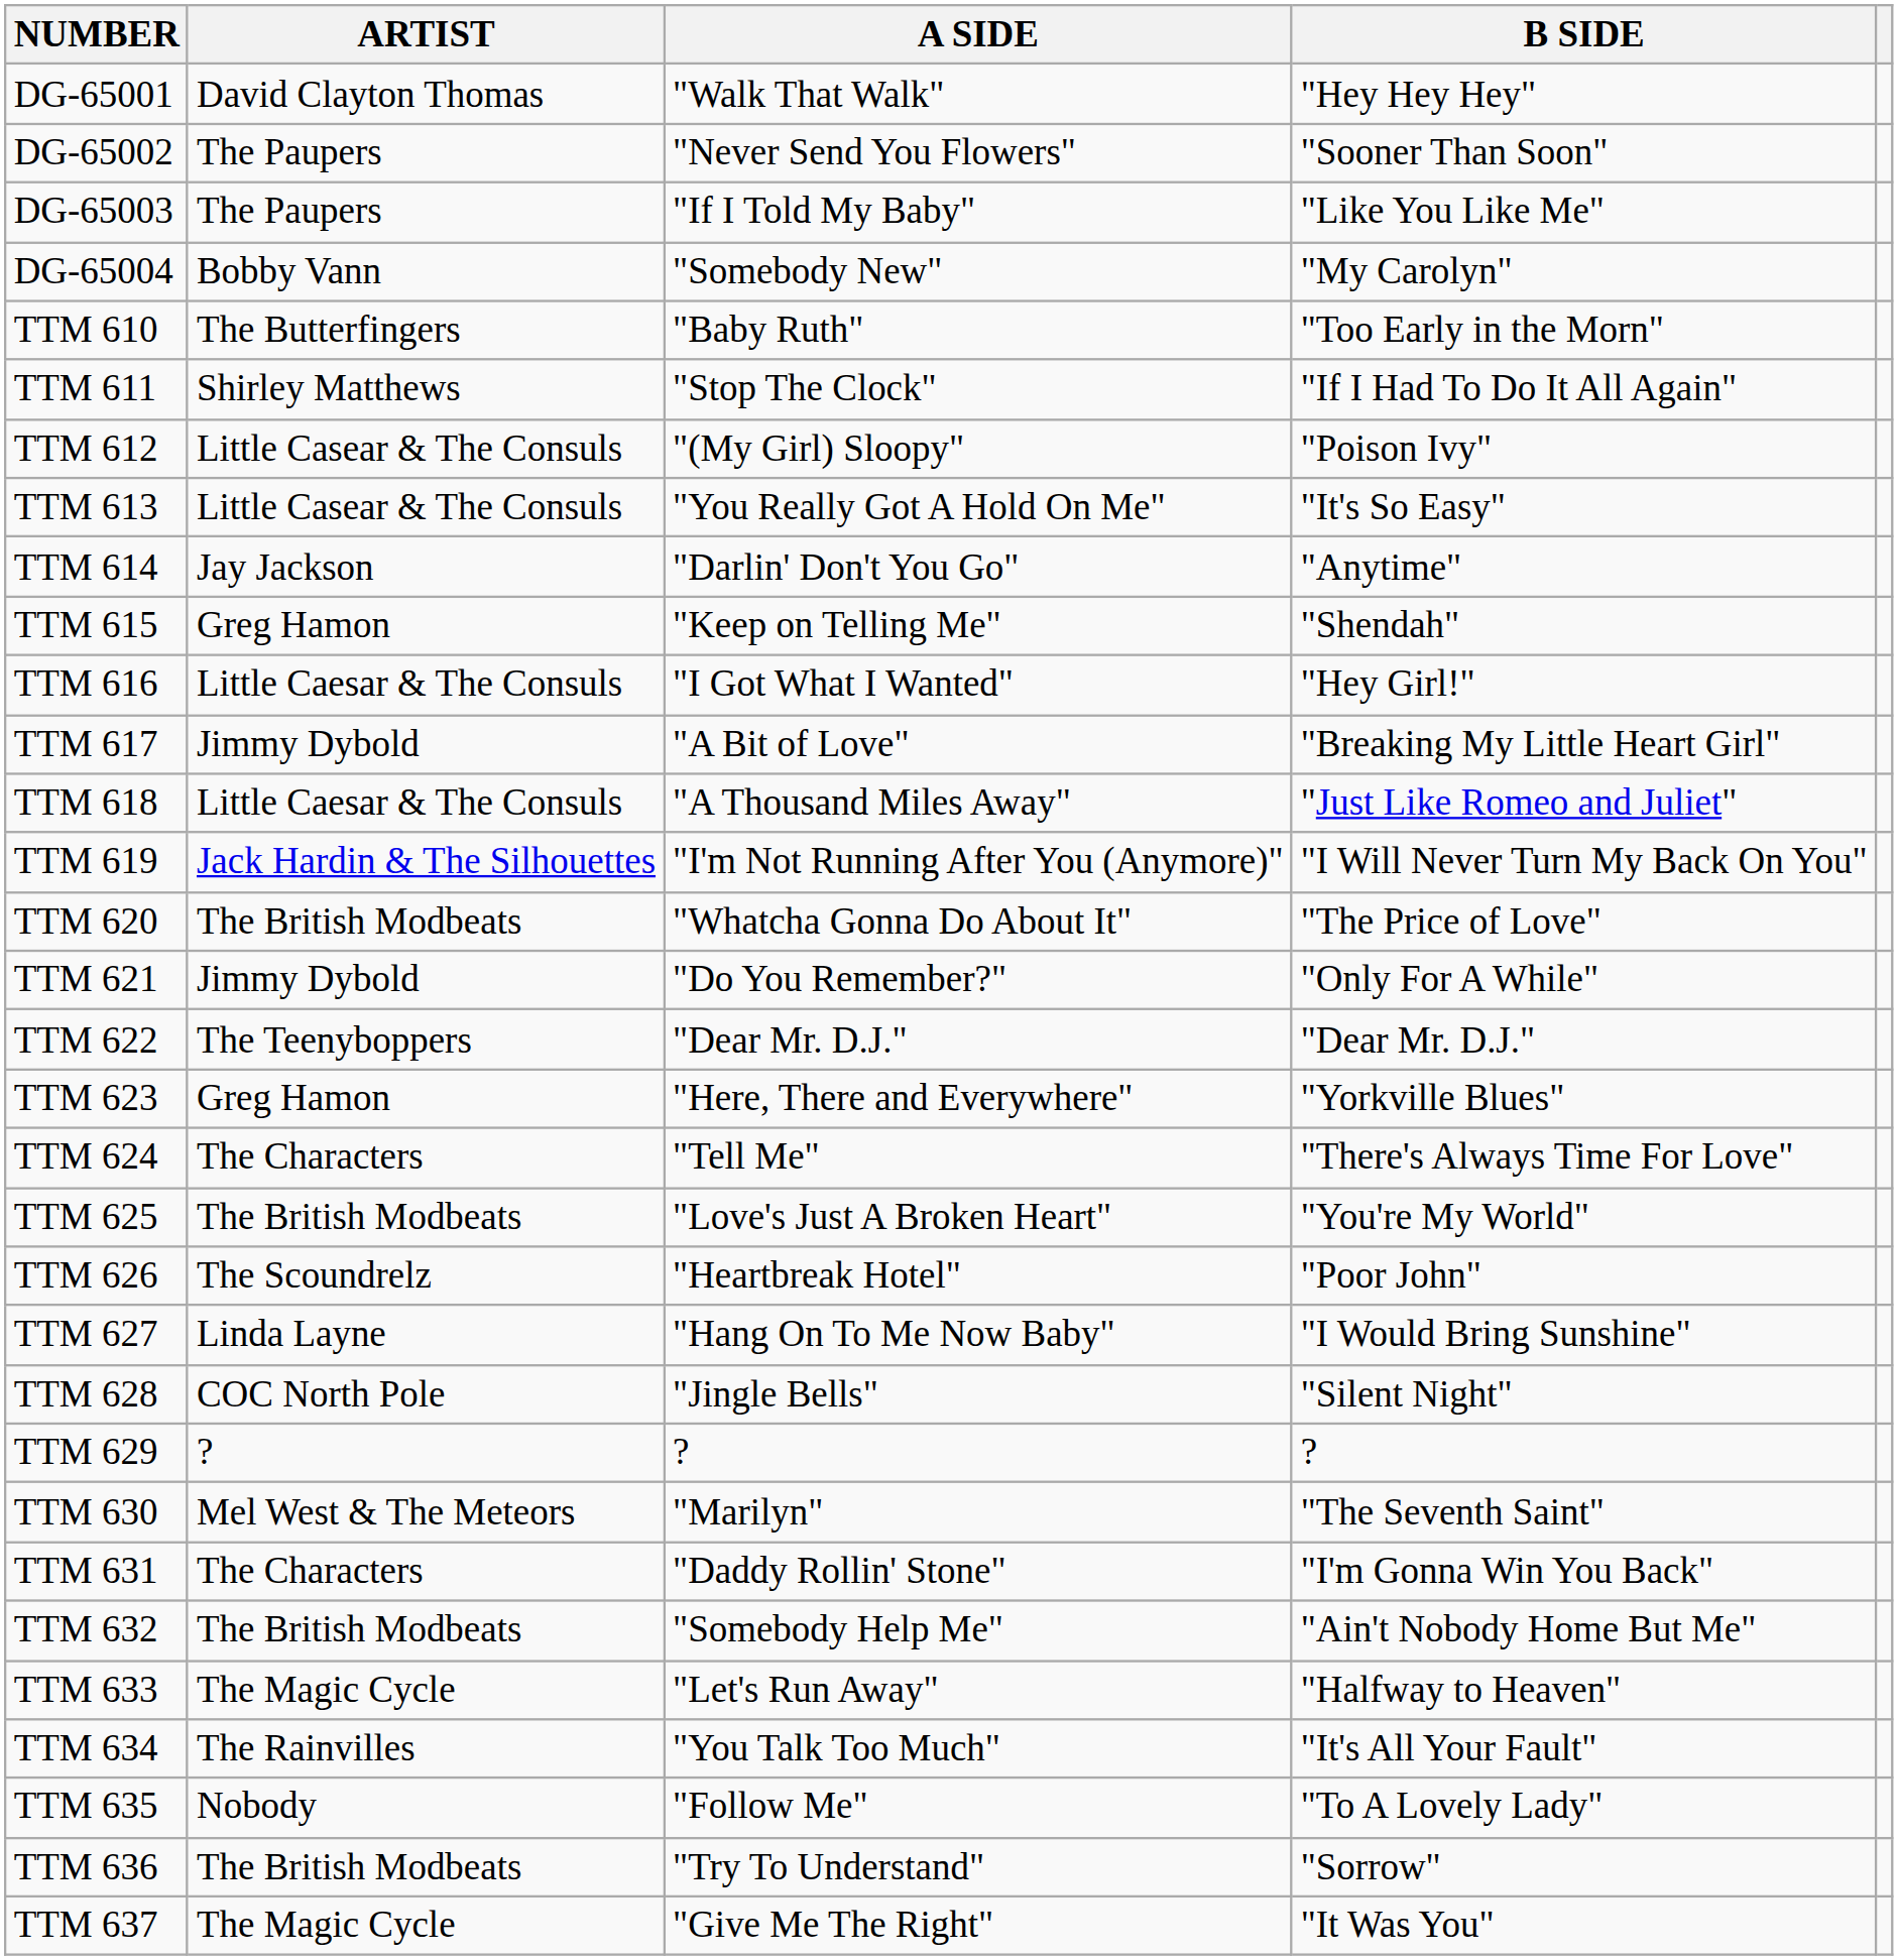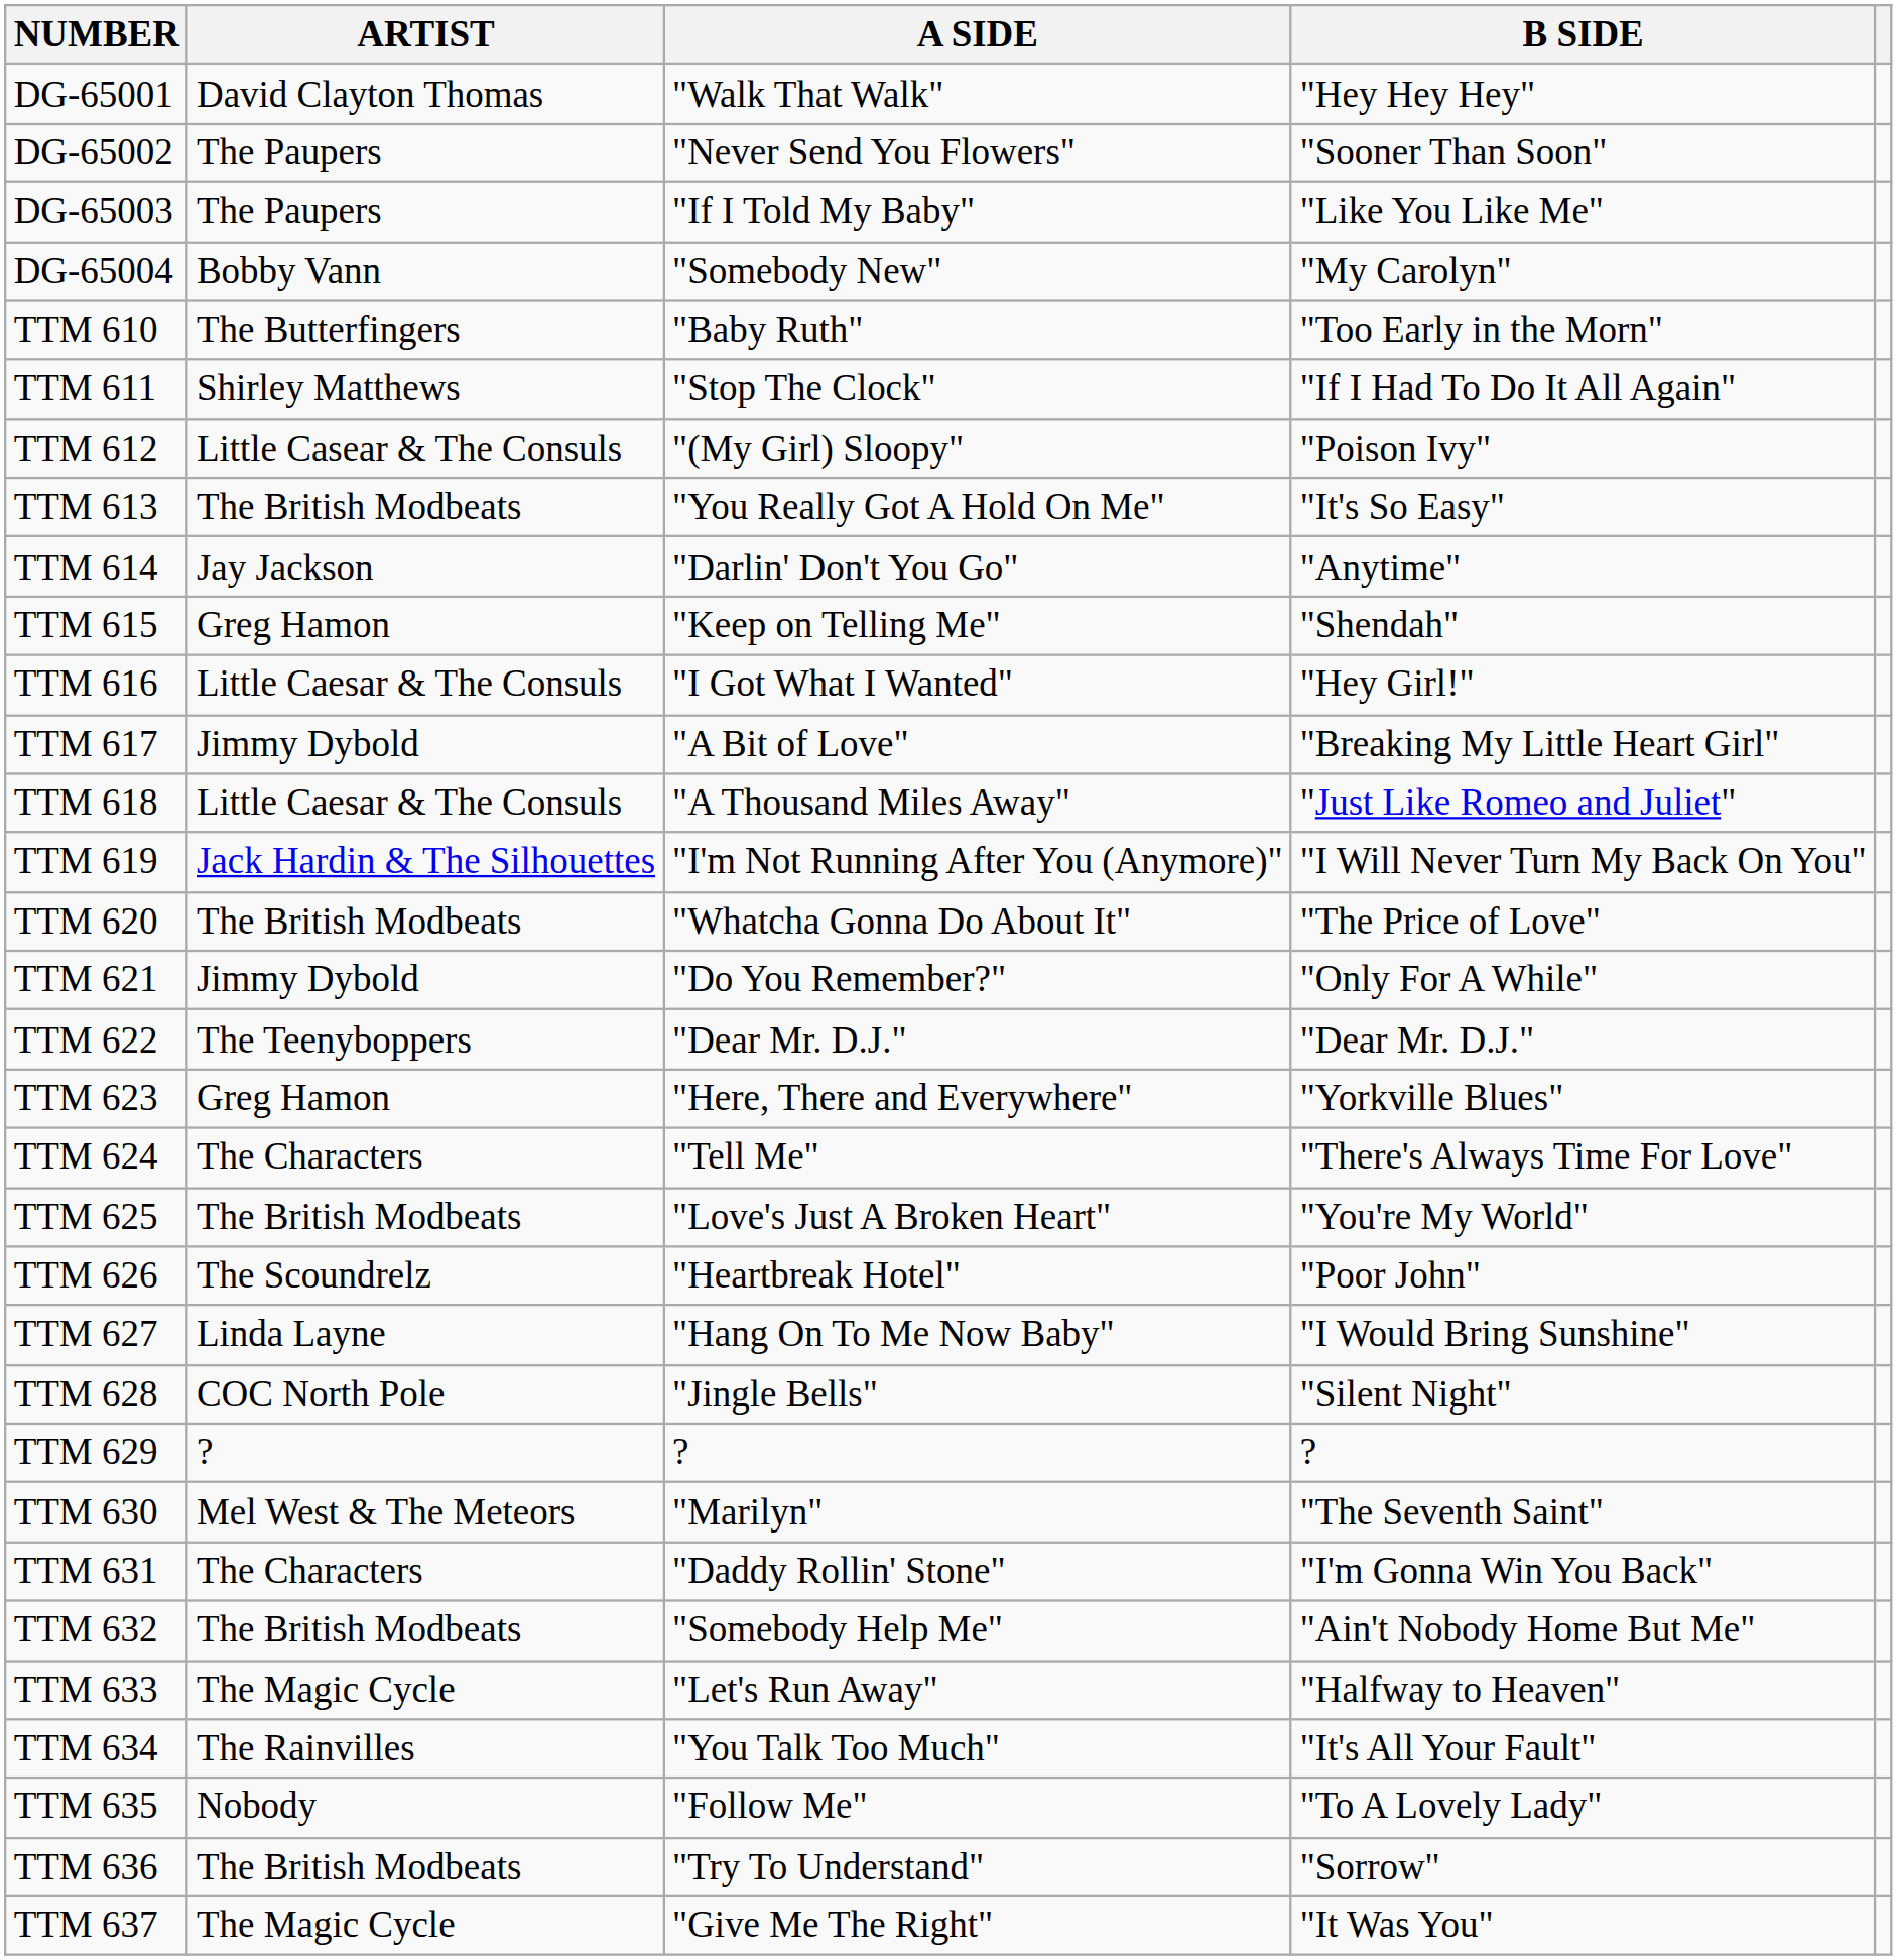TTM 613 | ARTIST: Little Casear & The Consuls -> The British Modbeats
